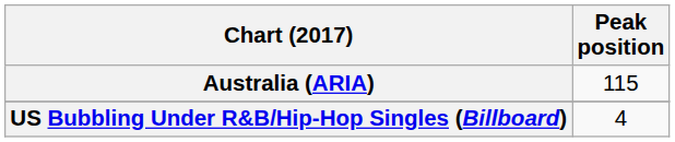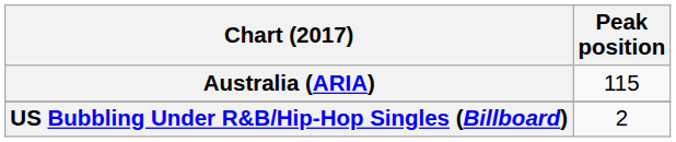US Bubbling Under R&B/Hip-Hop Singles (Billboard) | Peak position: 4 -> 2
